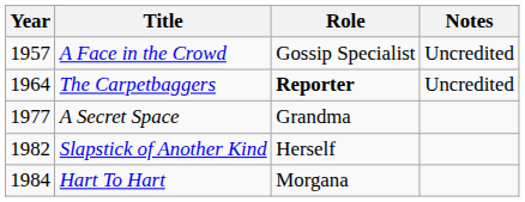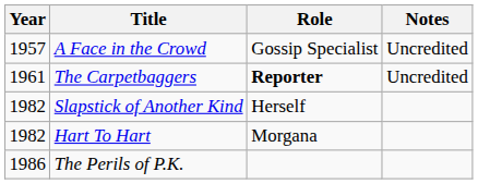The Carpetbaggers | Year: 1964 -> 1961
- row: 1977 | A Secret Space | Grandma
Hart To Hart | Year: 1984 -> 1982
+ row: 1986 | The Perils of P.K.
